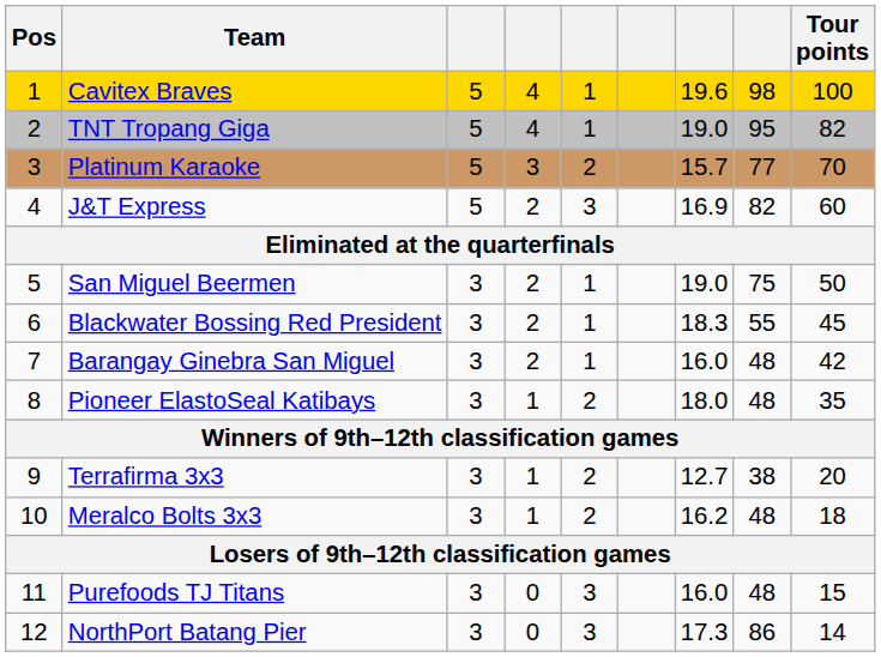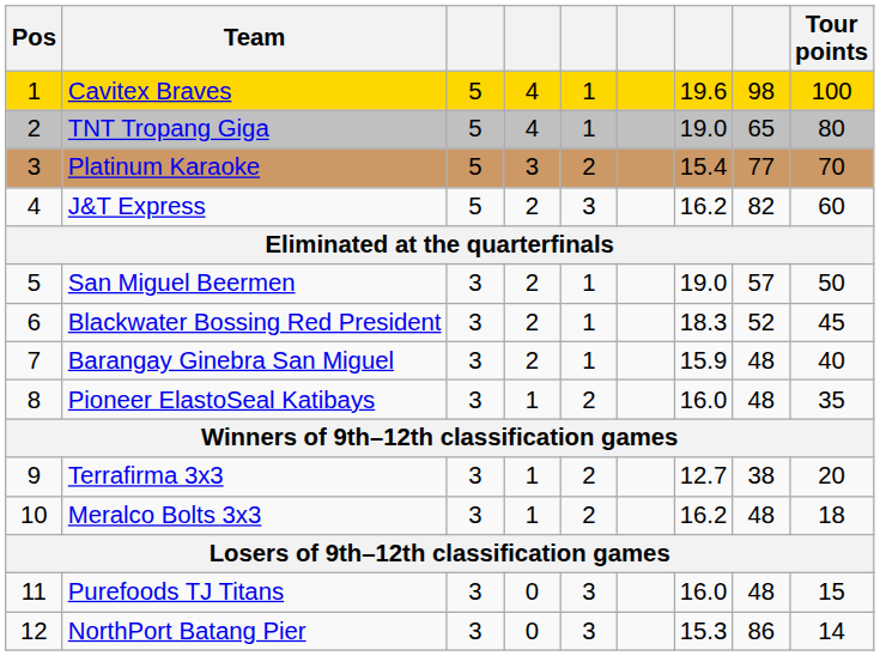TNT Tropang Giga | column 8: 95 -> 65
TNT Tropang Giga | Tour points: 82 -> 80
Platinum Karaoke | column 7: 15.7 -> 15.4
J&T Express | column 7: 16.9 -> 16.2
San Miguel Beermen | column 8: 75 -> 57
Blackwater Bossing Red President | column 8: 55 -> 52
Barangay Ginebra San Miguel | column 7: 16.0 -> 15.9
Barangay Ginebra San Miguel | Tour points: 42 -> 40
Pioneer ElastoSeal Katibays | column 7: 18.0 -> 16.0
NorthPort Batang Pier | column 7: 17.3 -> 15.3
